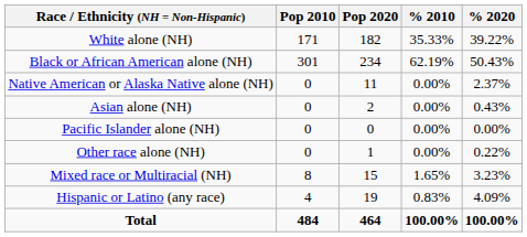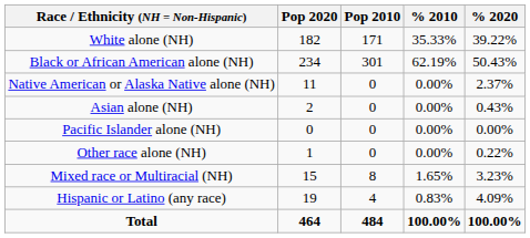columns swapped: Pop 2010 <-> Pop 2020
